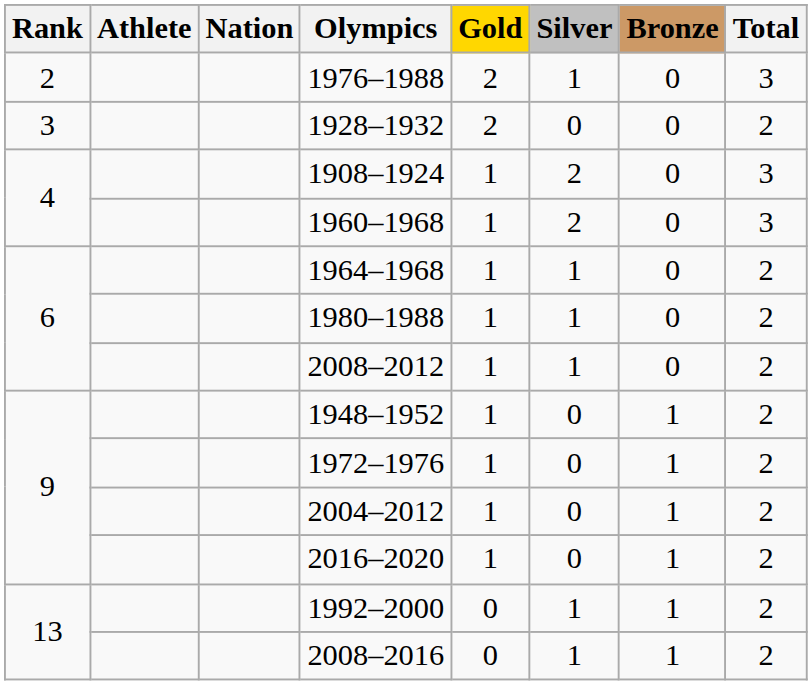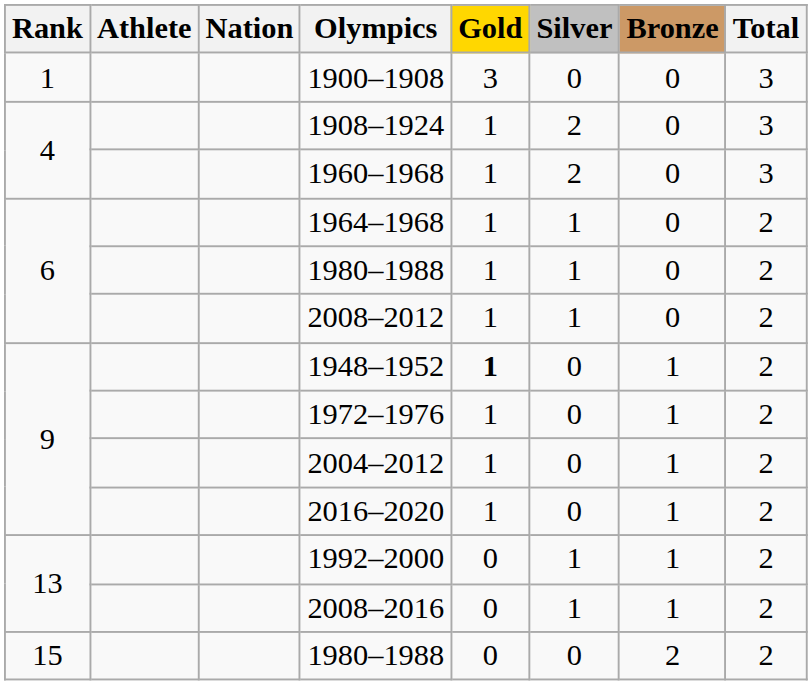+ row: 1 | 1900–1908 | 3 | 0 | 0 | 3
- row: 2 | 1976–1988 | 2 | 1 | 0 | 3
- row: 3 | 1928–1932 | 2 | 0 | 0 | 2
1948–1952 | Gold: normal -> bold
+ row: 15 | 1980–1988 | 0 | 0 | 2 | 2
